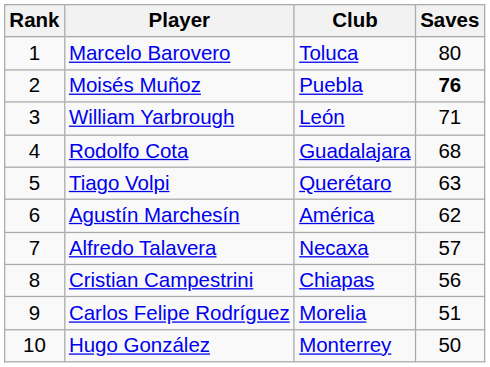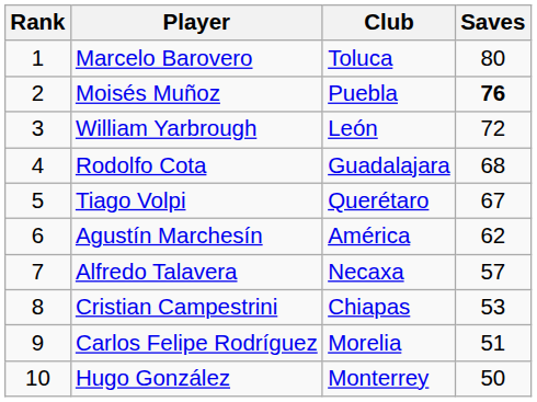William Yarbrough | Saves: 71 -> 72
Tiago Volpi | Saves: 63 -> 67
Cristian Campestrini | Saves: 56 -> 53
